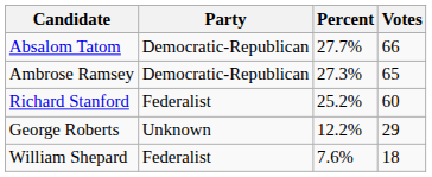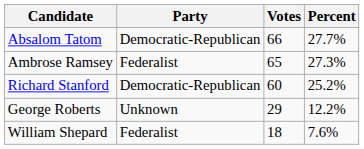columns swapped: Votes <-> Percent
Ambrose Ramsey | Party: Democratic-Republican -> Federalist
Richard Stanford | Party: Federalist -> Democratic-Republican
